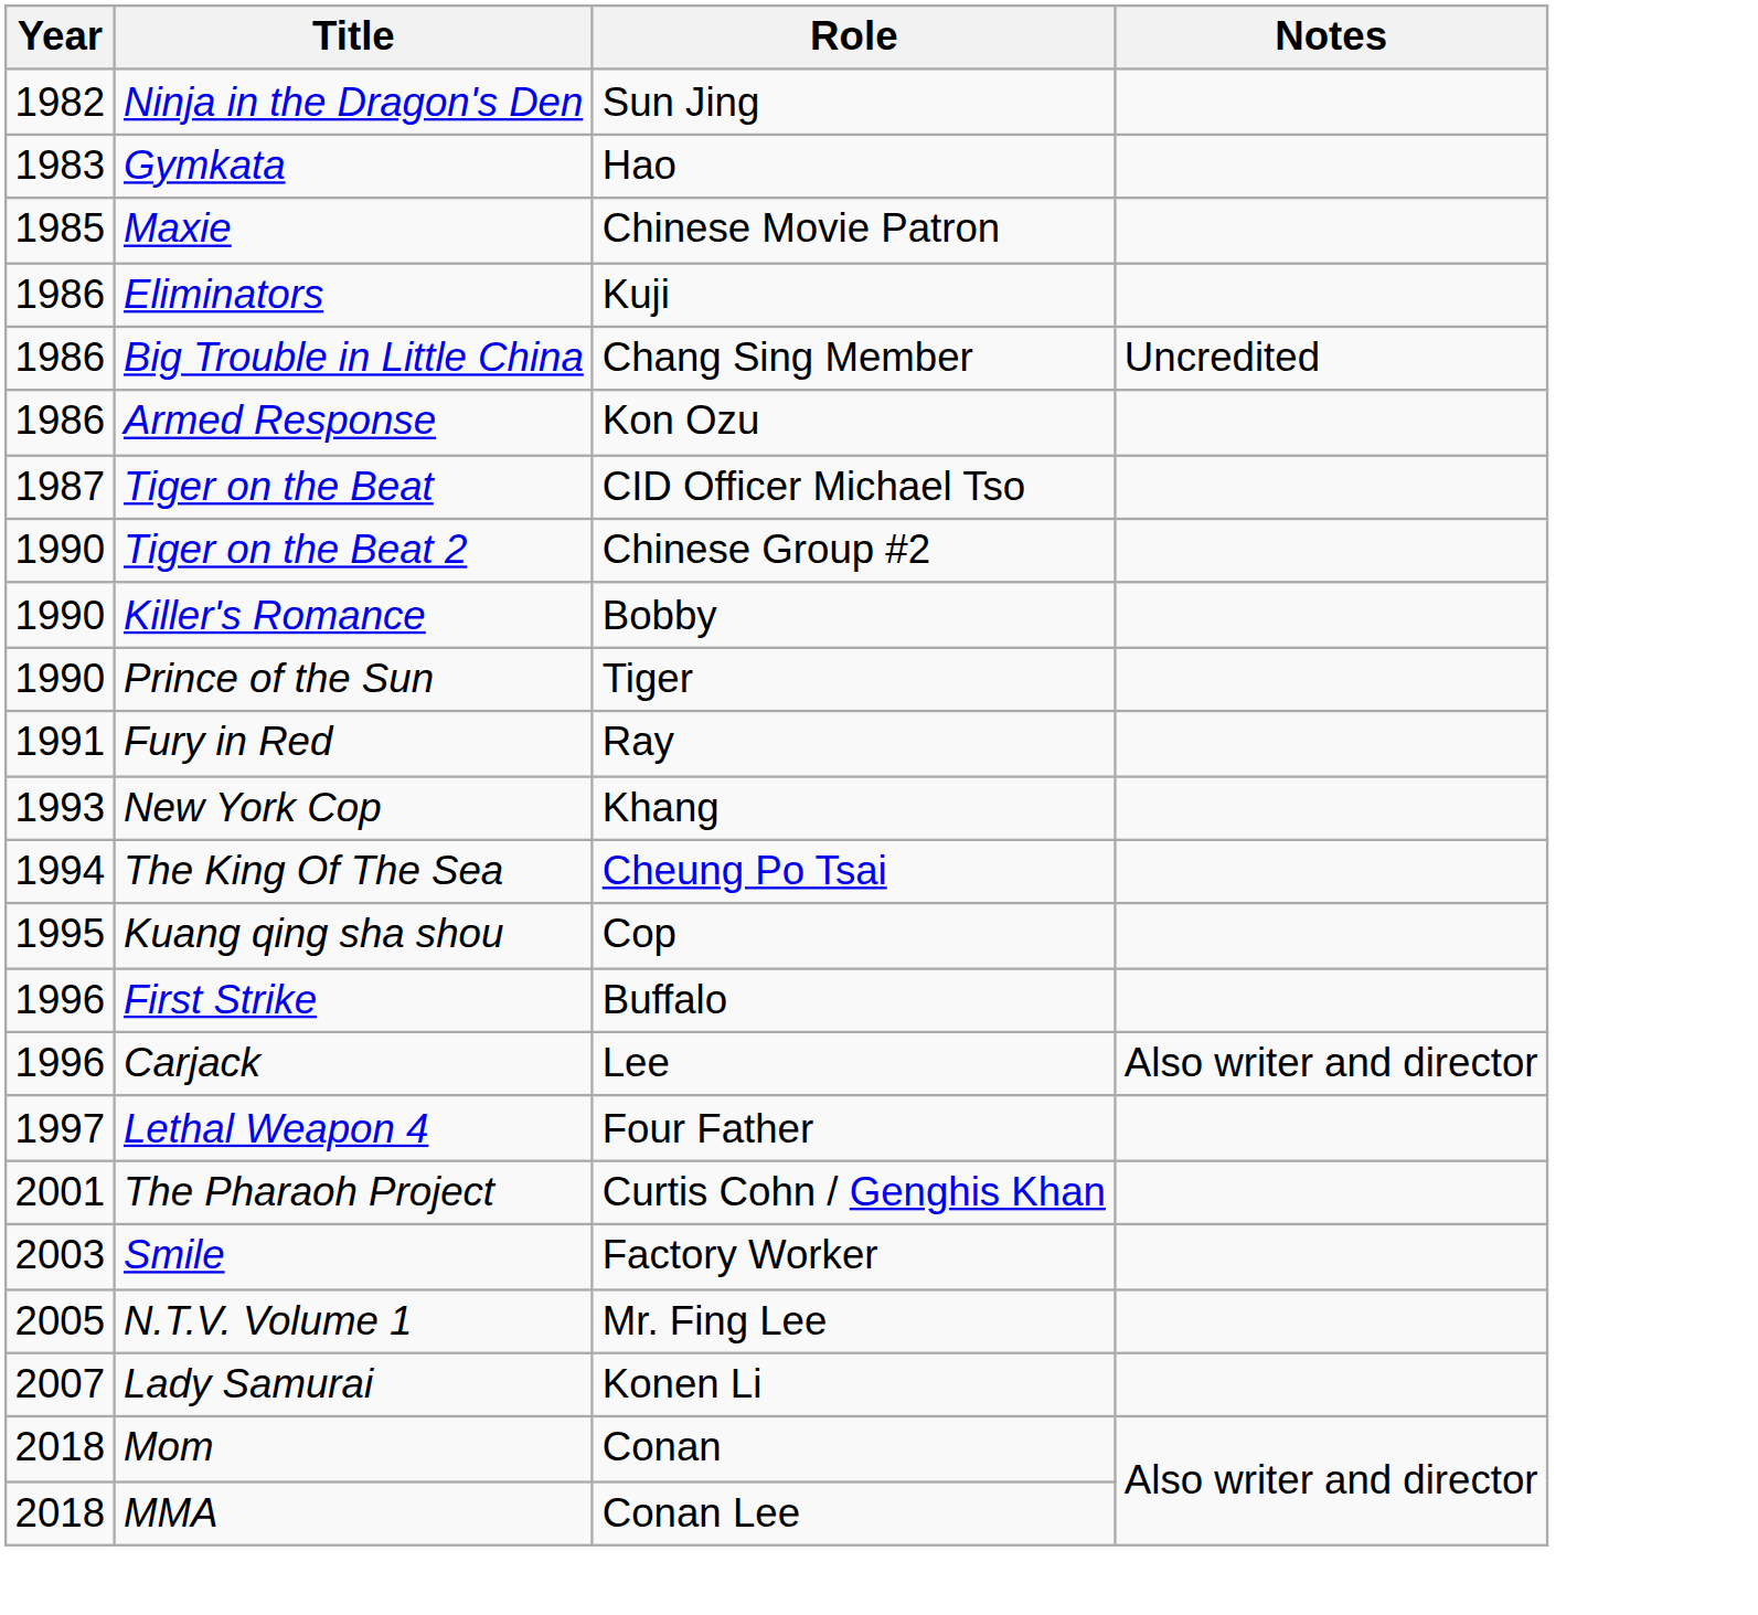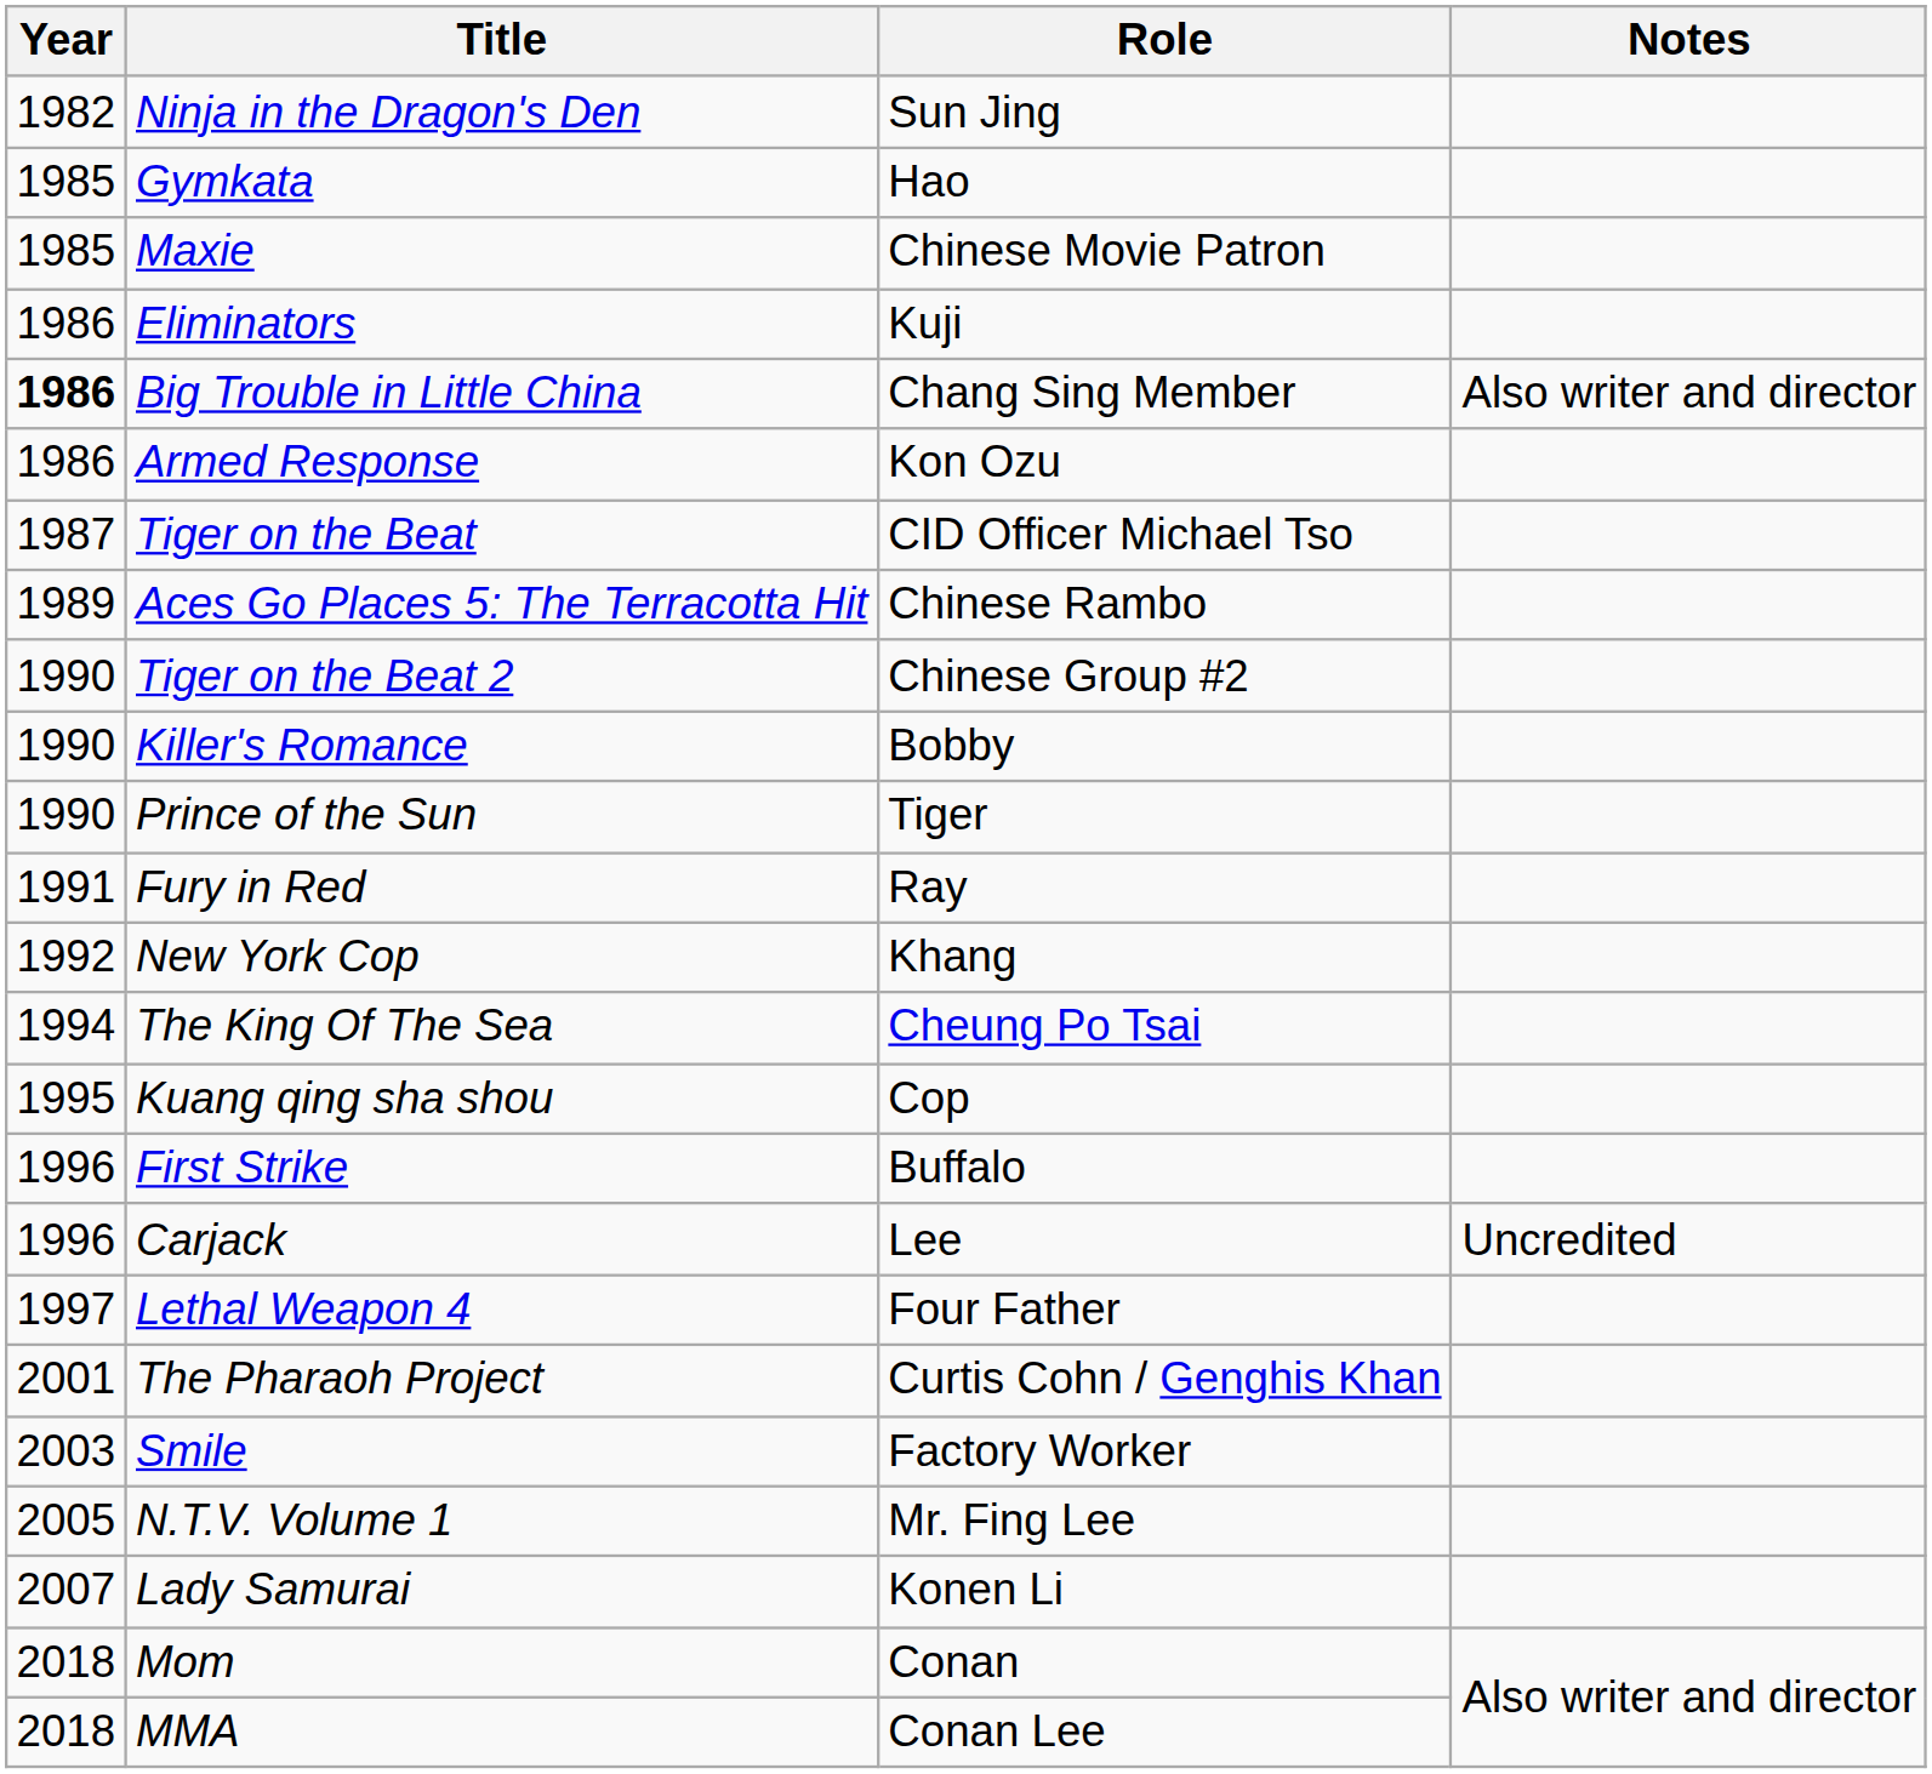Gymkata | Year: 1983 -> 1985
Big Trouble in Little China | Year: normal -> bold
Big Trouble in Little China | Notes: Uncredited -> Also writer and director
+ row: 1989 | Aces Go Places 5: The Terracotta Hit | Chinese Rambo
New York Cop | Year: 1993 -> 1992
Carjack | Notes: Also writer and director -> Uncredited
